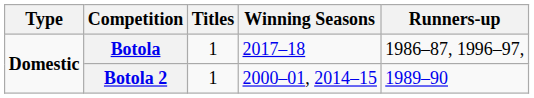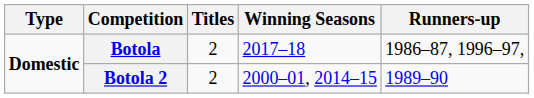Botola | Titles: 1 -> 2
Botola 2 | Titles: 1 -> 2
